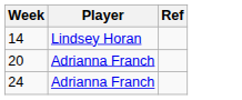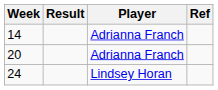+ column: Result
14 | Player: Lindsey Horan -> Adrianna Franch
24 | Player: Adrianna Franch -> Lindsey Horan
